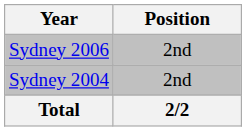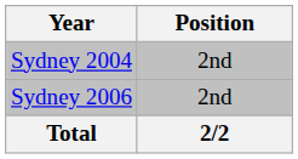rows swapped: Sydney 2004 <-> Sydney 2006
